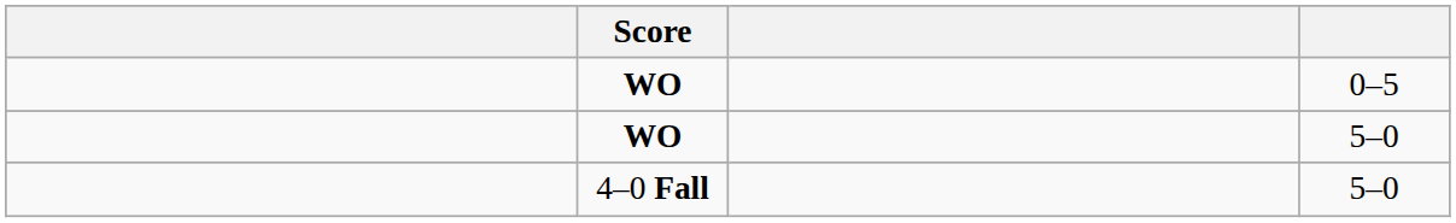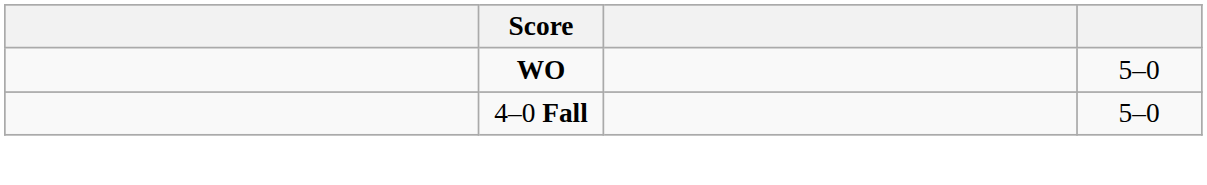- row: WO | 0–5
